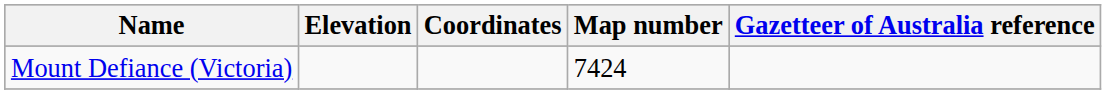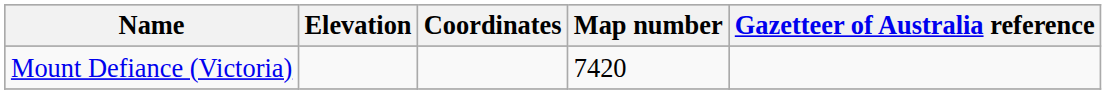Mount Defiance (Victoria) | Map number: 7424 -> 7420
